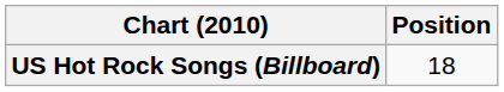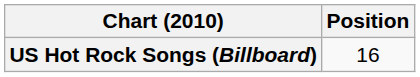US Hot Rock Songs (Billboard) | Position: 18 -> 16
